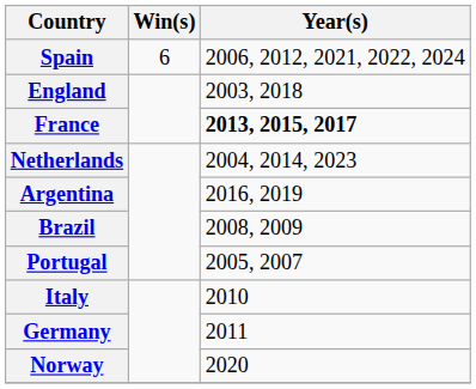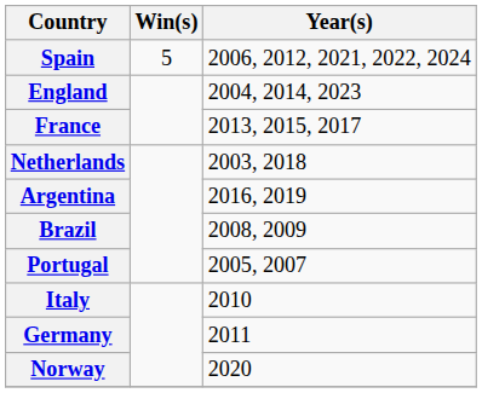Spain | Win(s): 6 -> 5
England | Year(s): 2003, 2018 -> 2004, 2014, 2023
France | Year(s): bold -> normal
Netherlands | Year(s): 2004, 2014, 2023 -> 2003, 2018
